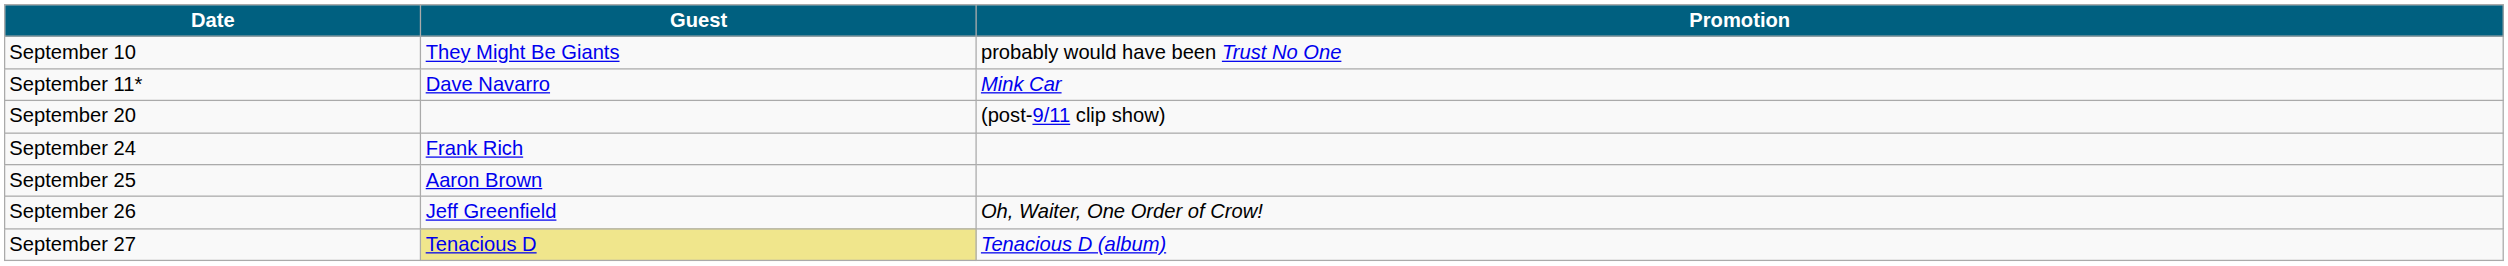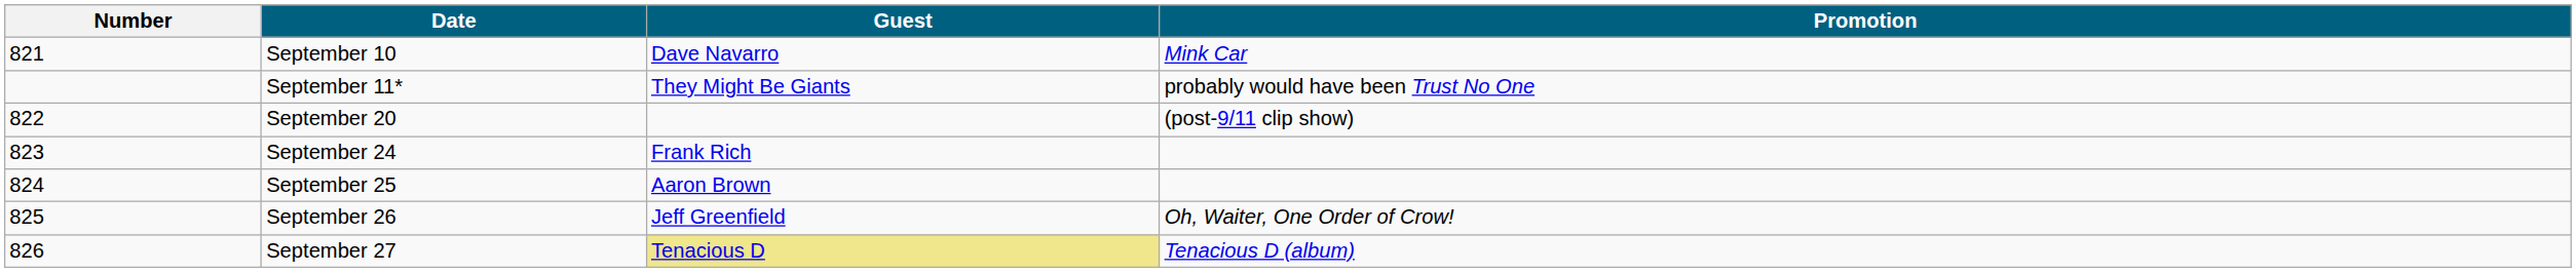+ column: Number | 821 | 822 | 823 | 824 | 825 | 826
September 10 | Guest: They Might Be Giants -> Dave Navarro
September 10 | Promotion: probably would have been Trust No One -> Mink Car
September 11* | Guest: Dave Navarro -> They Might Be Giants
September 11* | Promotion: Mink Car -> probably would have been Trust No One
